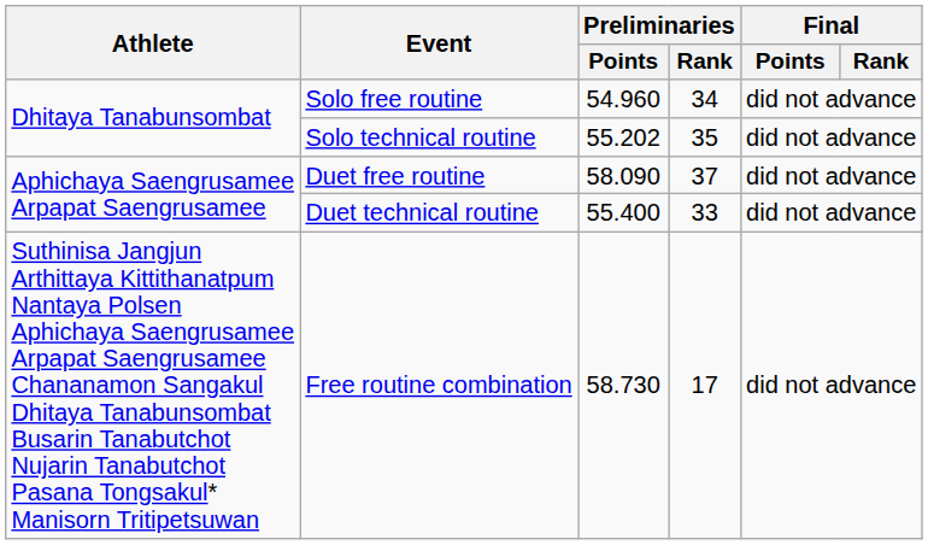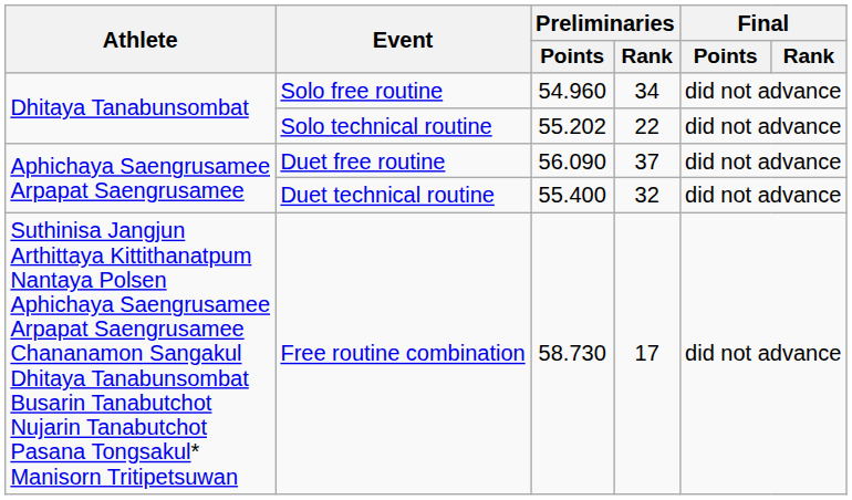Solo technical routine | Preliminaries / Rank: 35 -> 22
Duet free routine | Preliminaries / Points: 58.090 -> 56.090
Duet technical routine | Preliminaries / Rank: 33 -> 32
